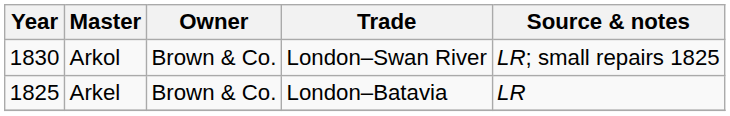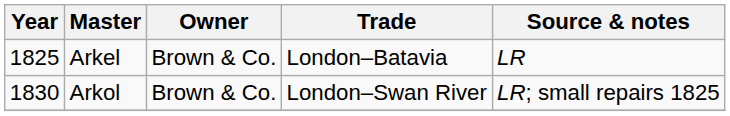rows swapped: Arkel <-> Arkol
